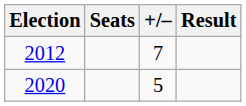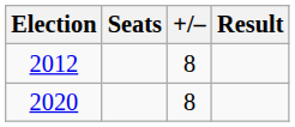2012 | +/–: 7 -> 8
2020 | +/–: 5 -> 8
